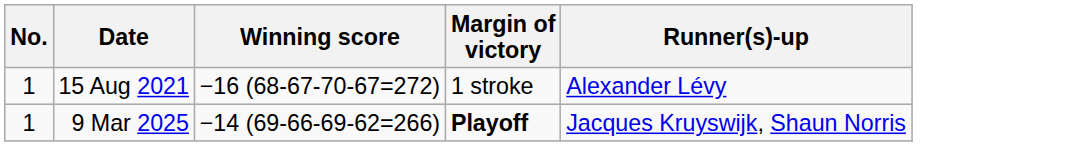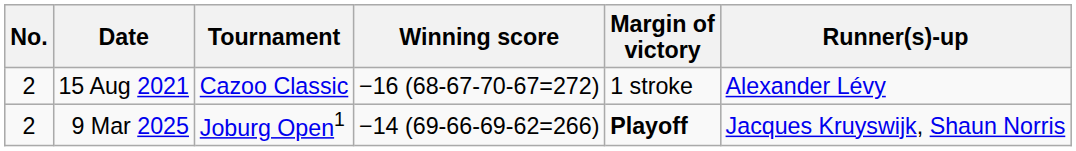+ column: Tournament | Cazoo Classic | Joburg Open1
15 Aug 2021 | No.: 1 -> 2
9 Mar 2025 | No.: 1 -> 2
